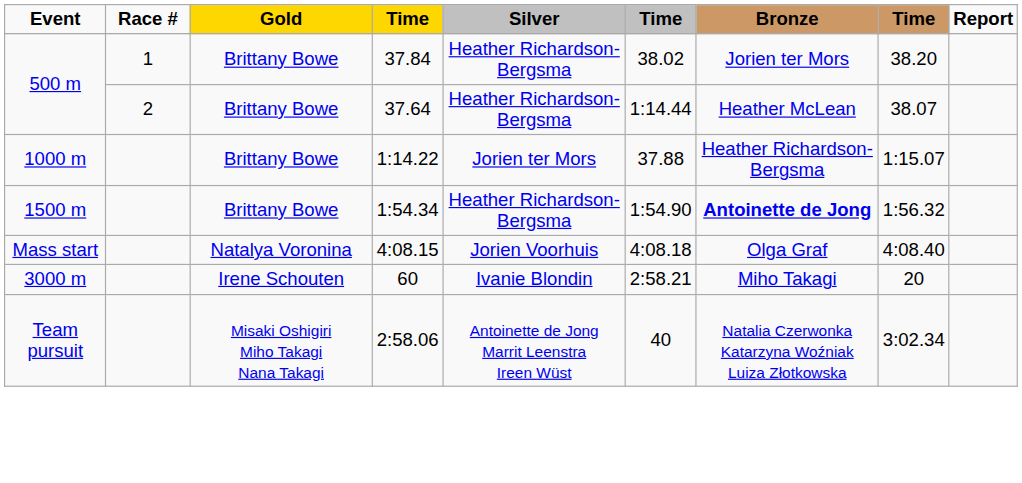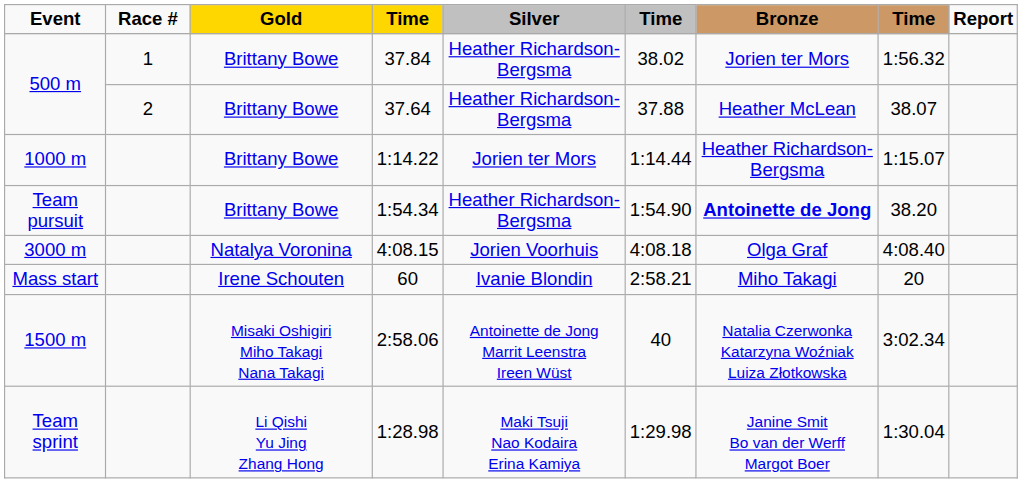37.84 | column 8: 38.20 -> 1:56.32
37.64 | column 6: 1:14.44 -> 37.88
1:14.22 | column 6: 37.88 -> 1:14.44
1:54.34 | Event: 1500 m -> Team pursuit
1:54.34 | column 8: 1:56.32 -> 38.20
4:08.15 | Event: Mass start -> 3000 m
60 | Event: 3000 m -> Mass start
2:58.06 | Event: Team pursuit -> 1500 m
+ row: Team sprint | Li Qishi Yu Jing Zhang Hong | 1:28.98 | Maki Tsuji Nao Kodaira Erina Kamiya | 1:29.98 | Janine Smit Bo van der Werff Margot Boer | 1:30.04
